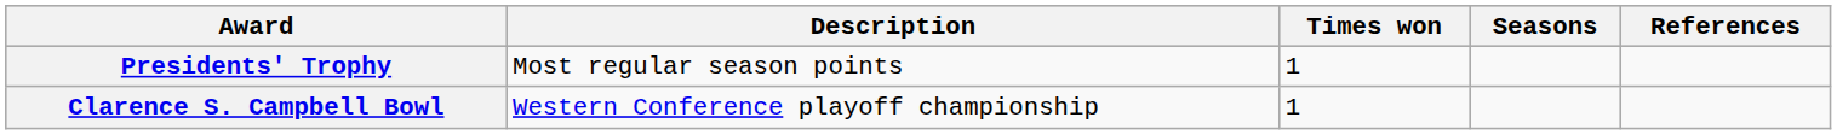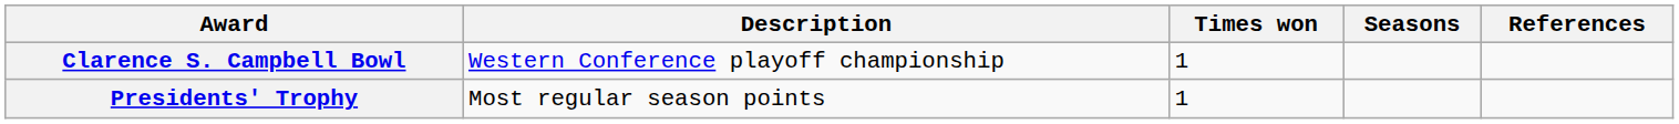rows swapped: Clarence S. Campbell Bowl <-> Presidents' Trophy
